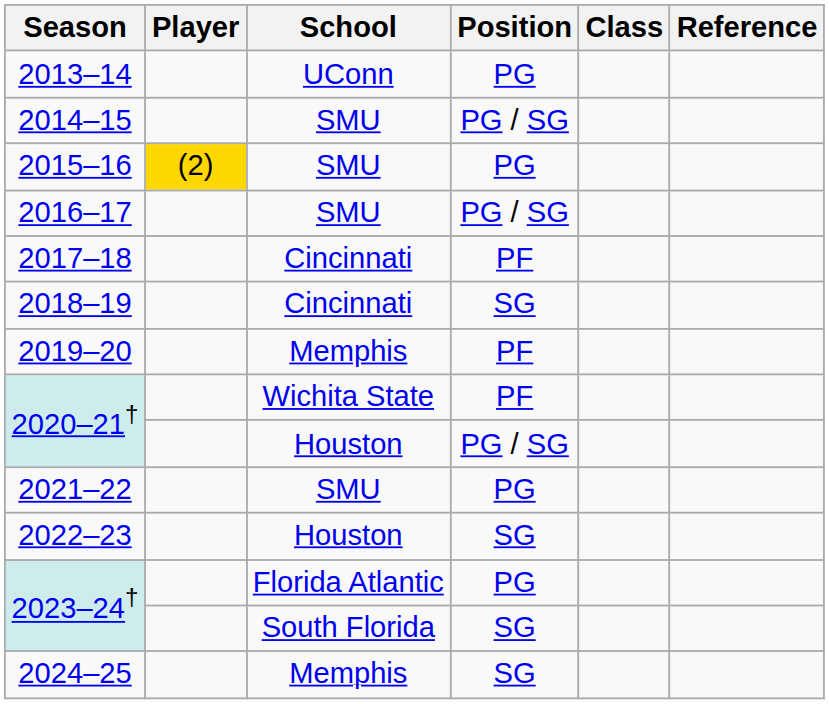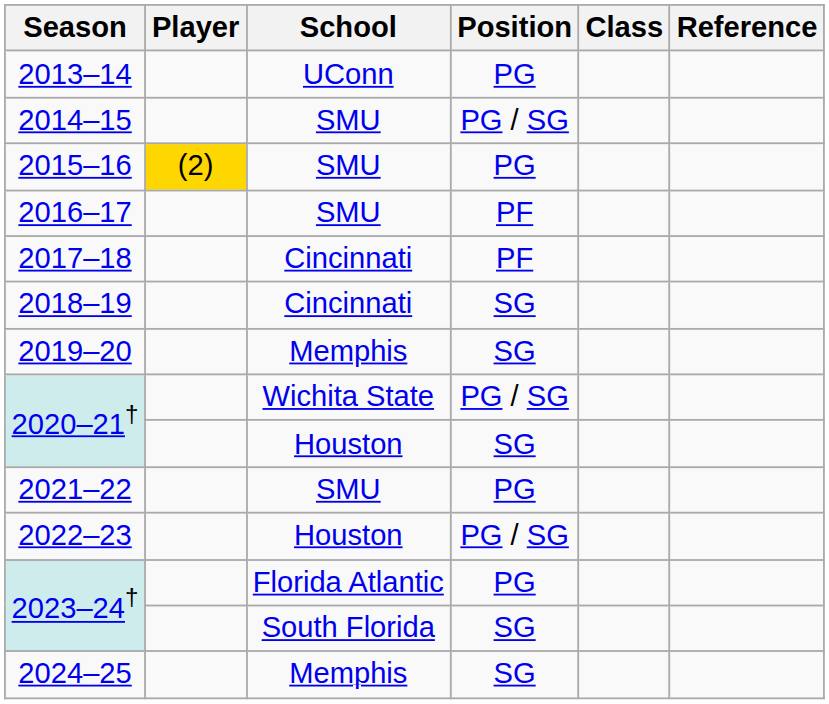2016–17 | Position: PG / SG -> PF
2019–20 | Position: PF -> SG
2020–21† / Wichita State | Position: PF -> PG / SG
2020–21† / Houston | Position: PG / SG -> SG
2022–23 | Position: SG -> PG / SG
